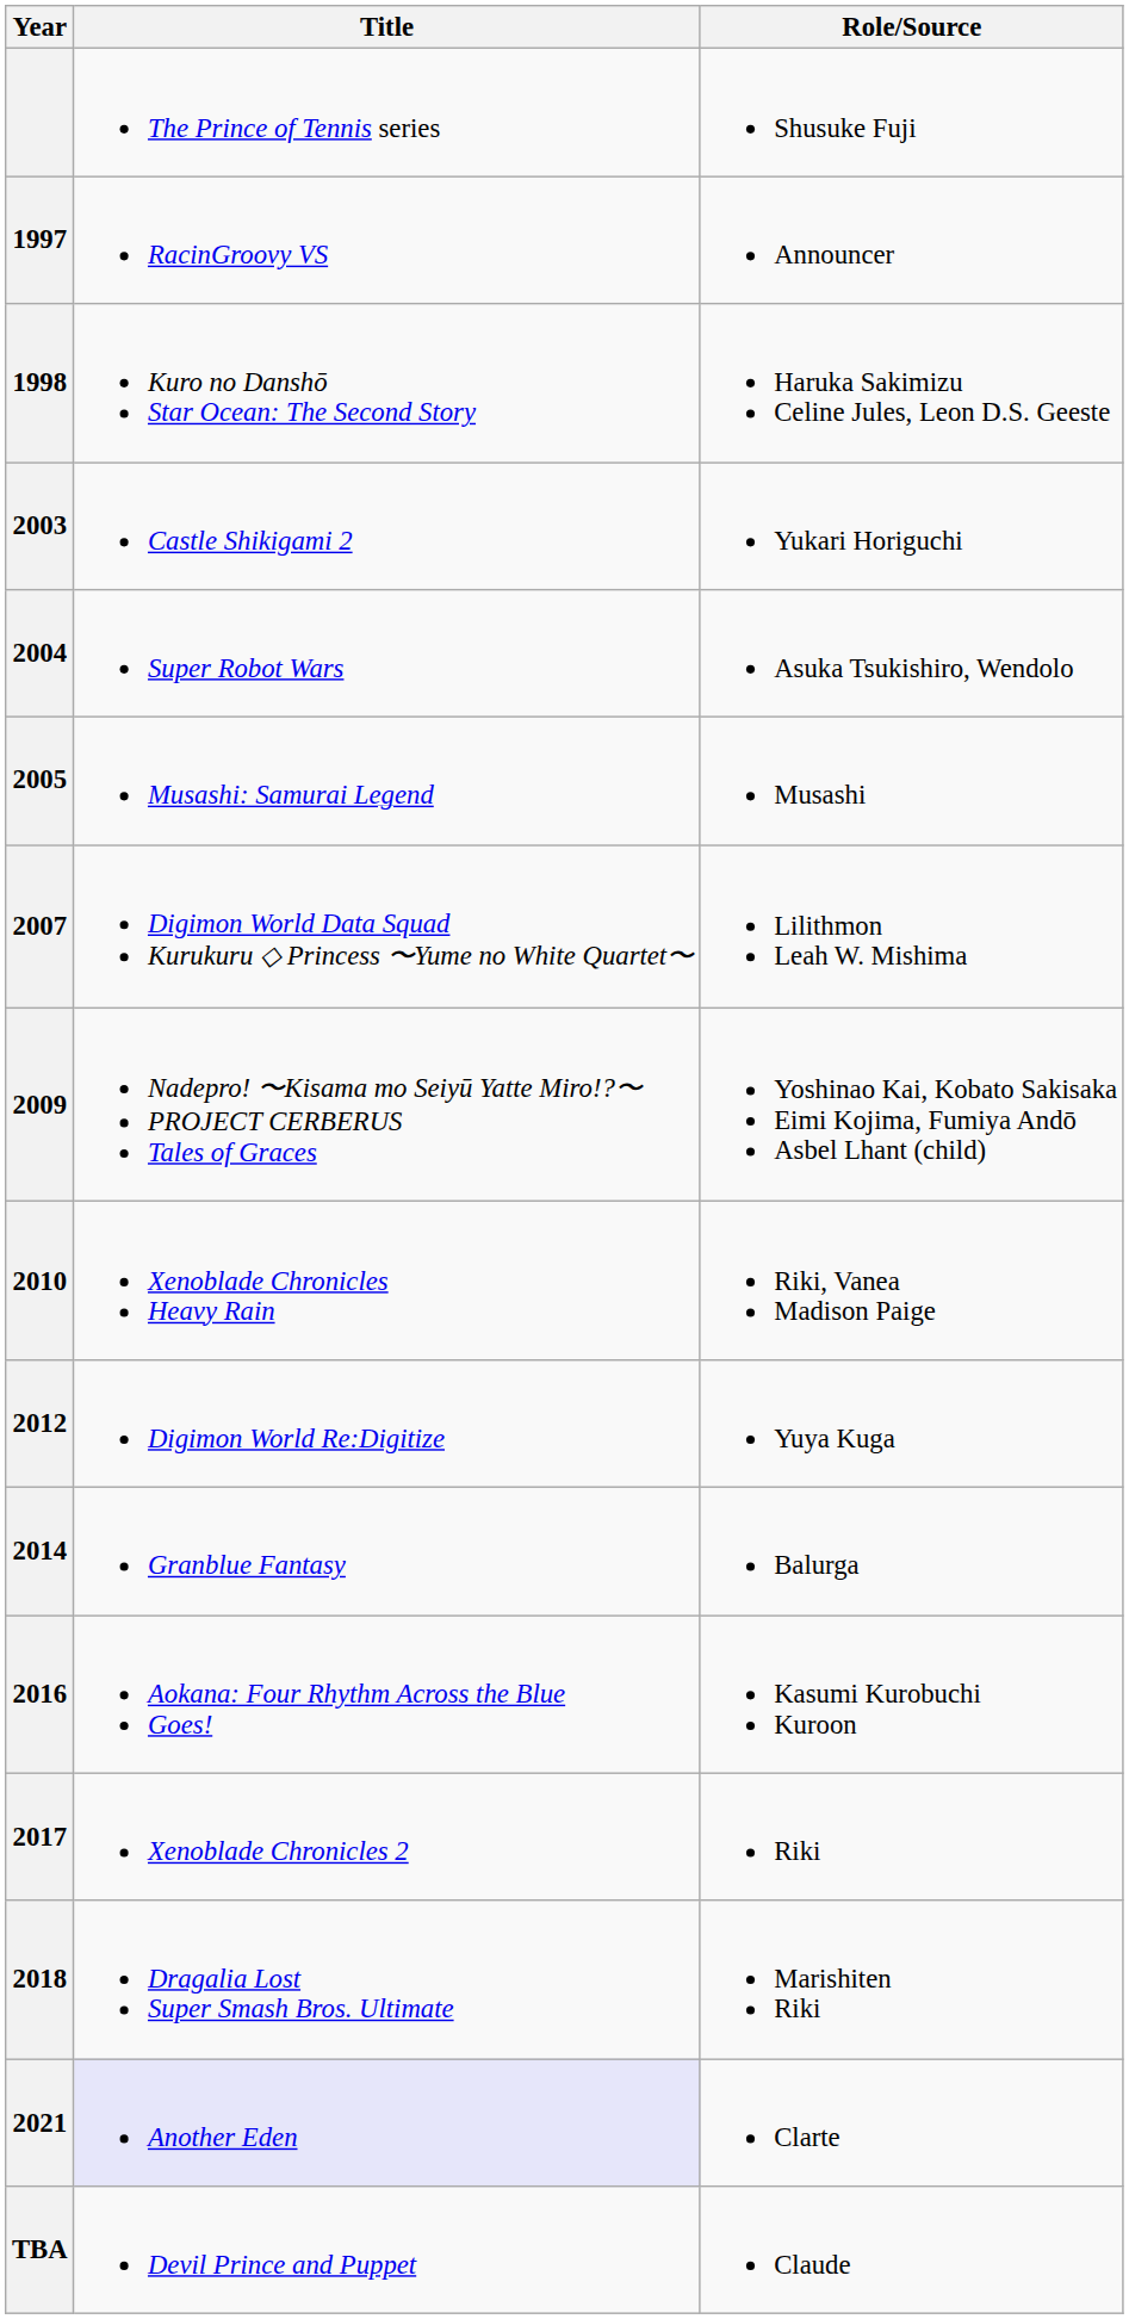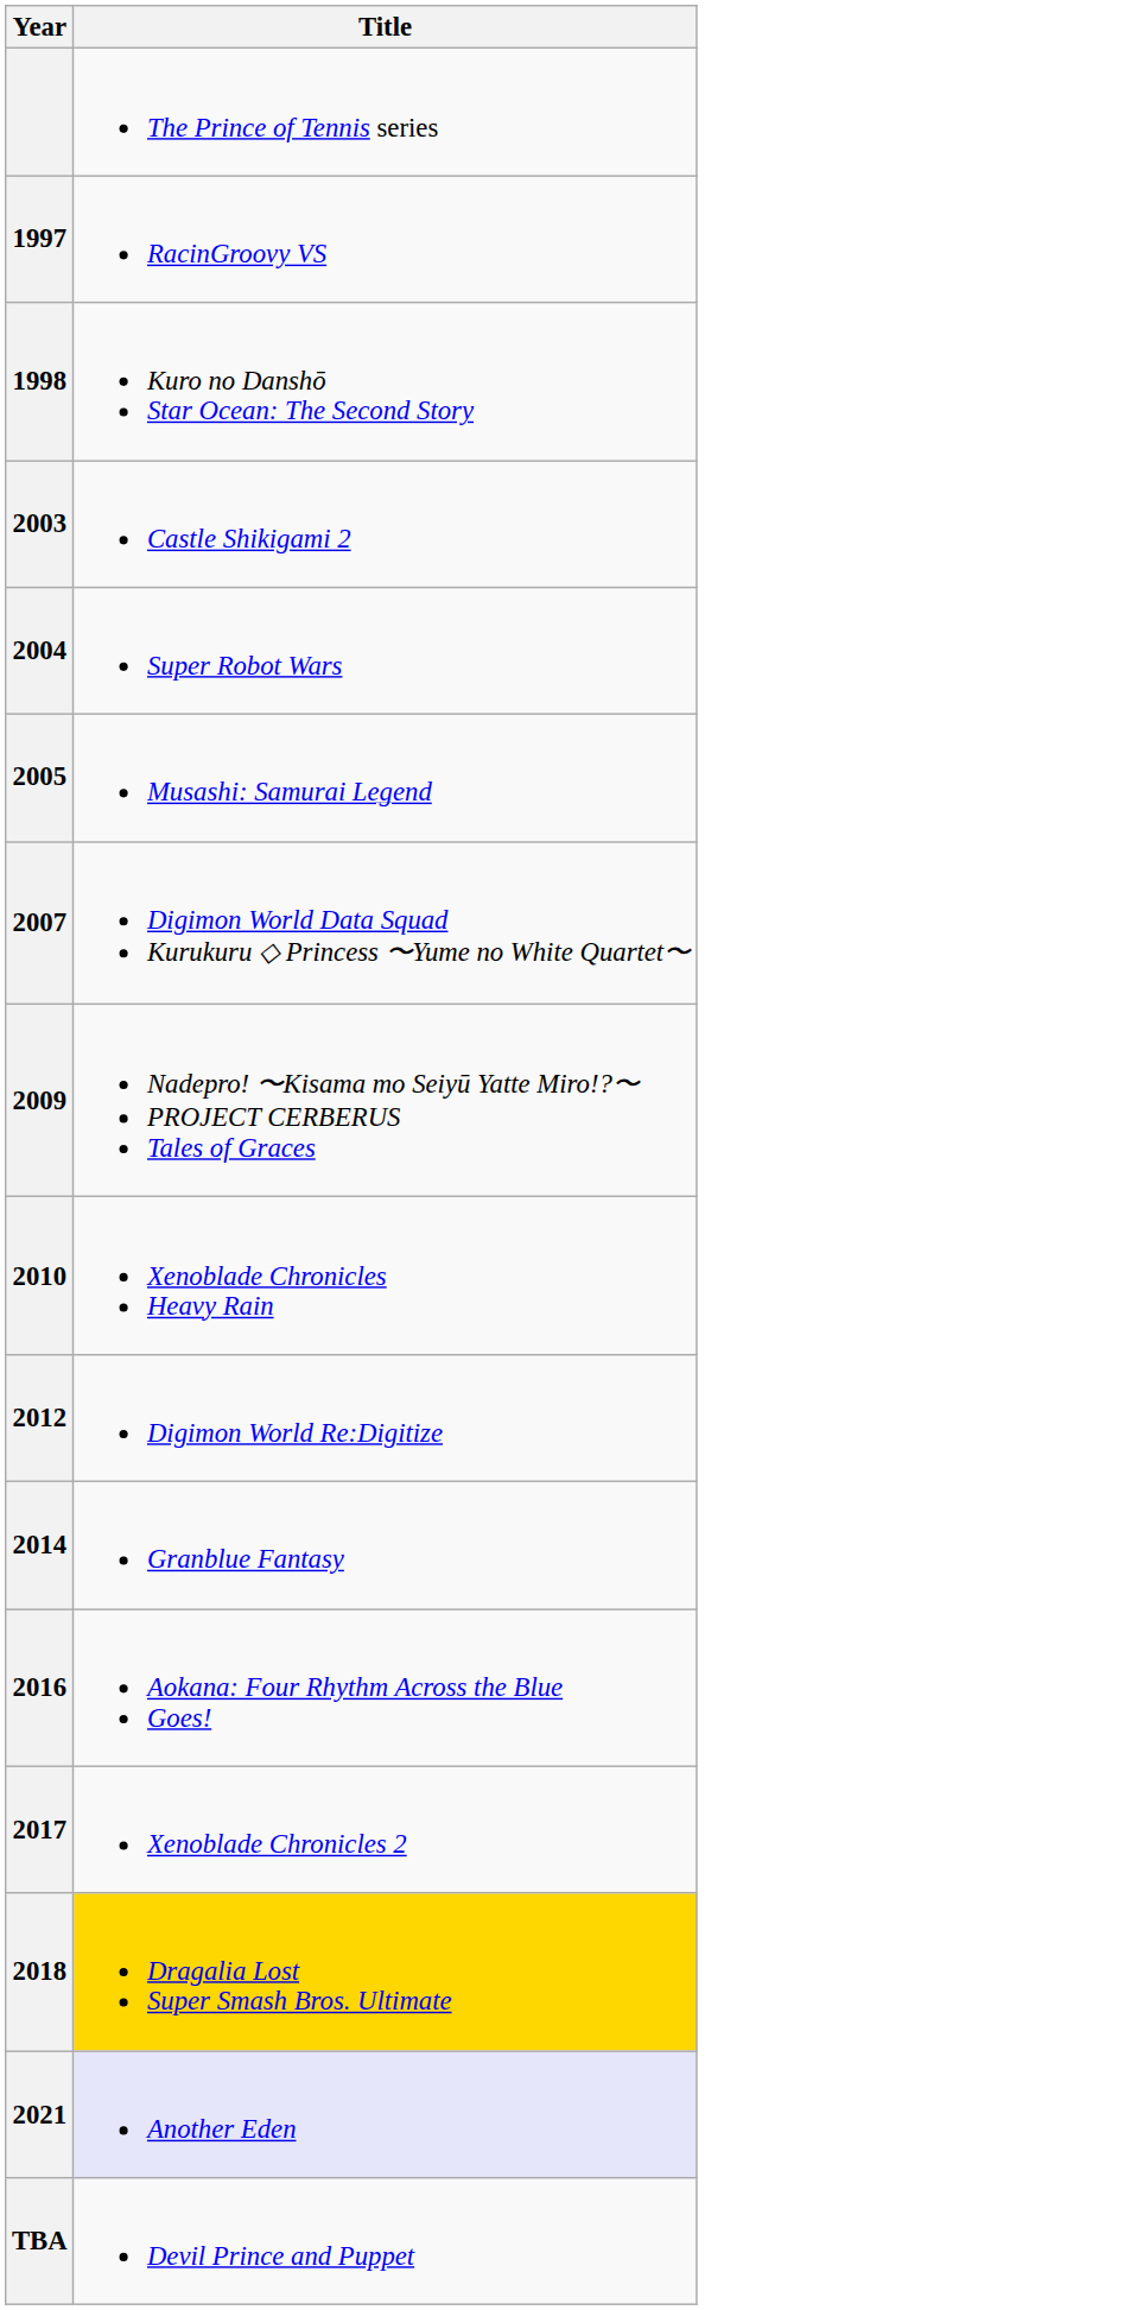- column: Role/Source | Shusuke Fuji | Announcer | Haruka Sakimizu Celine Jules, Leon D.S. Geeste | Yukari Horiguchi | Asuka Tsukishiro, Wendolo | Musashi | Lilithmon Leah W. Mishima | Yoshinao Kai, Kobato Sakisaka Eimi Kojima, Fumiya Andō Asbel Lhant (child) | Riki, Vanea Madison Paige | Yuya Kuga | Balurga | Kasumi Kurobuchi Kuroon | Riki | Marishiten Riki | Clarte | Claude
2018 | Title: no background -> gold background
